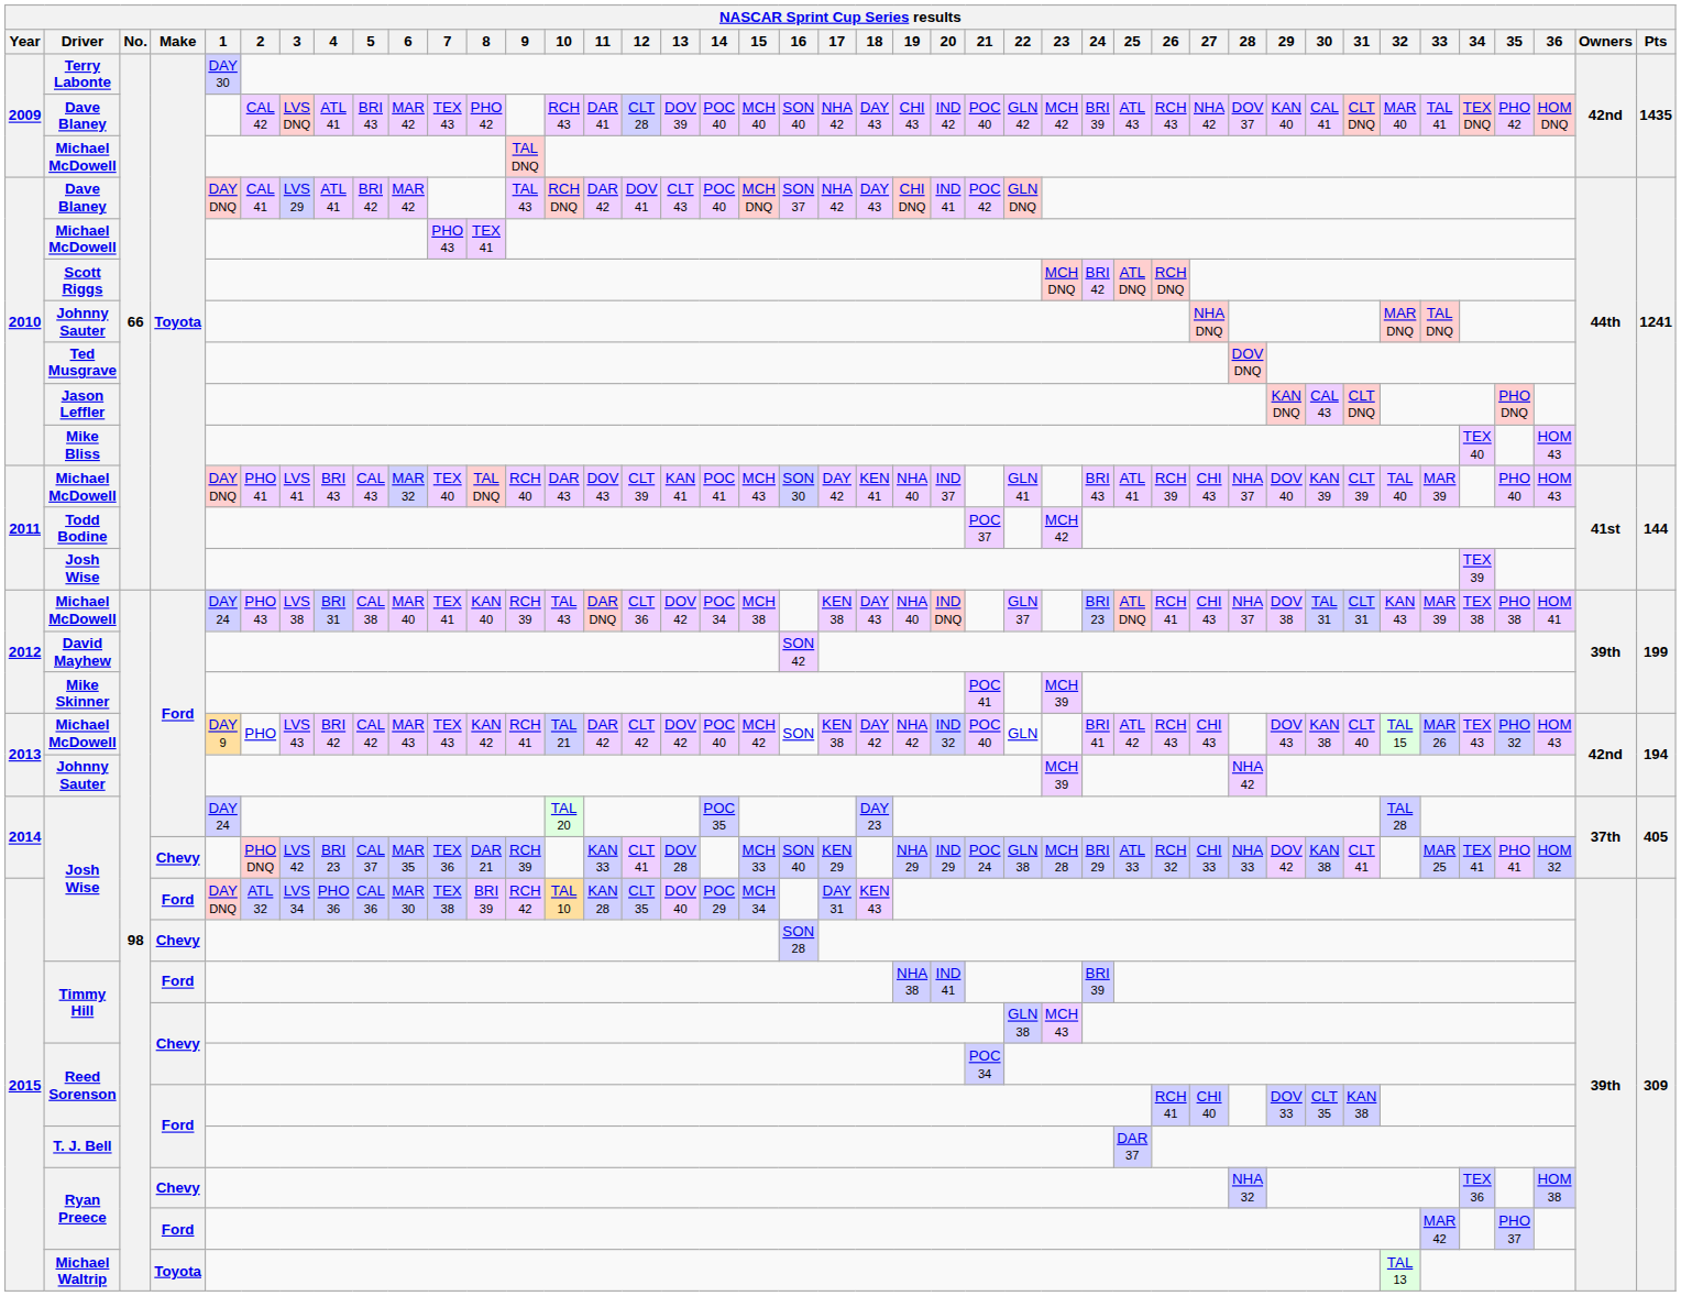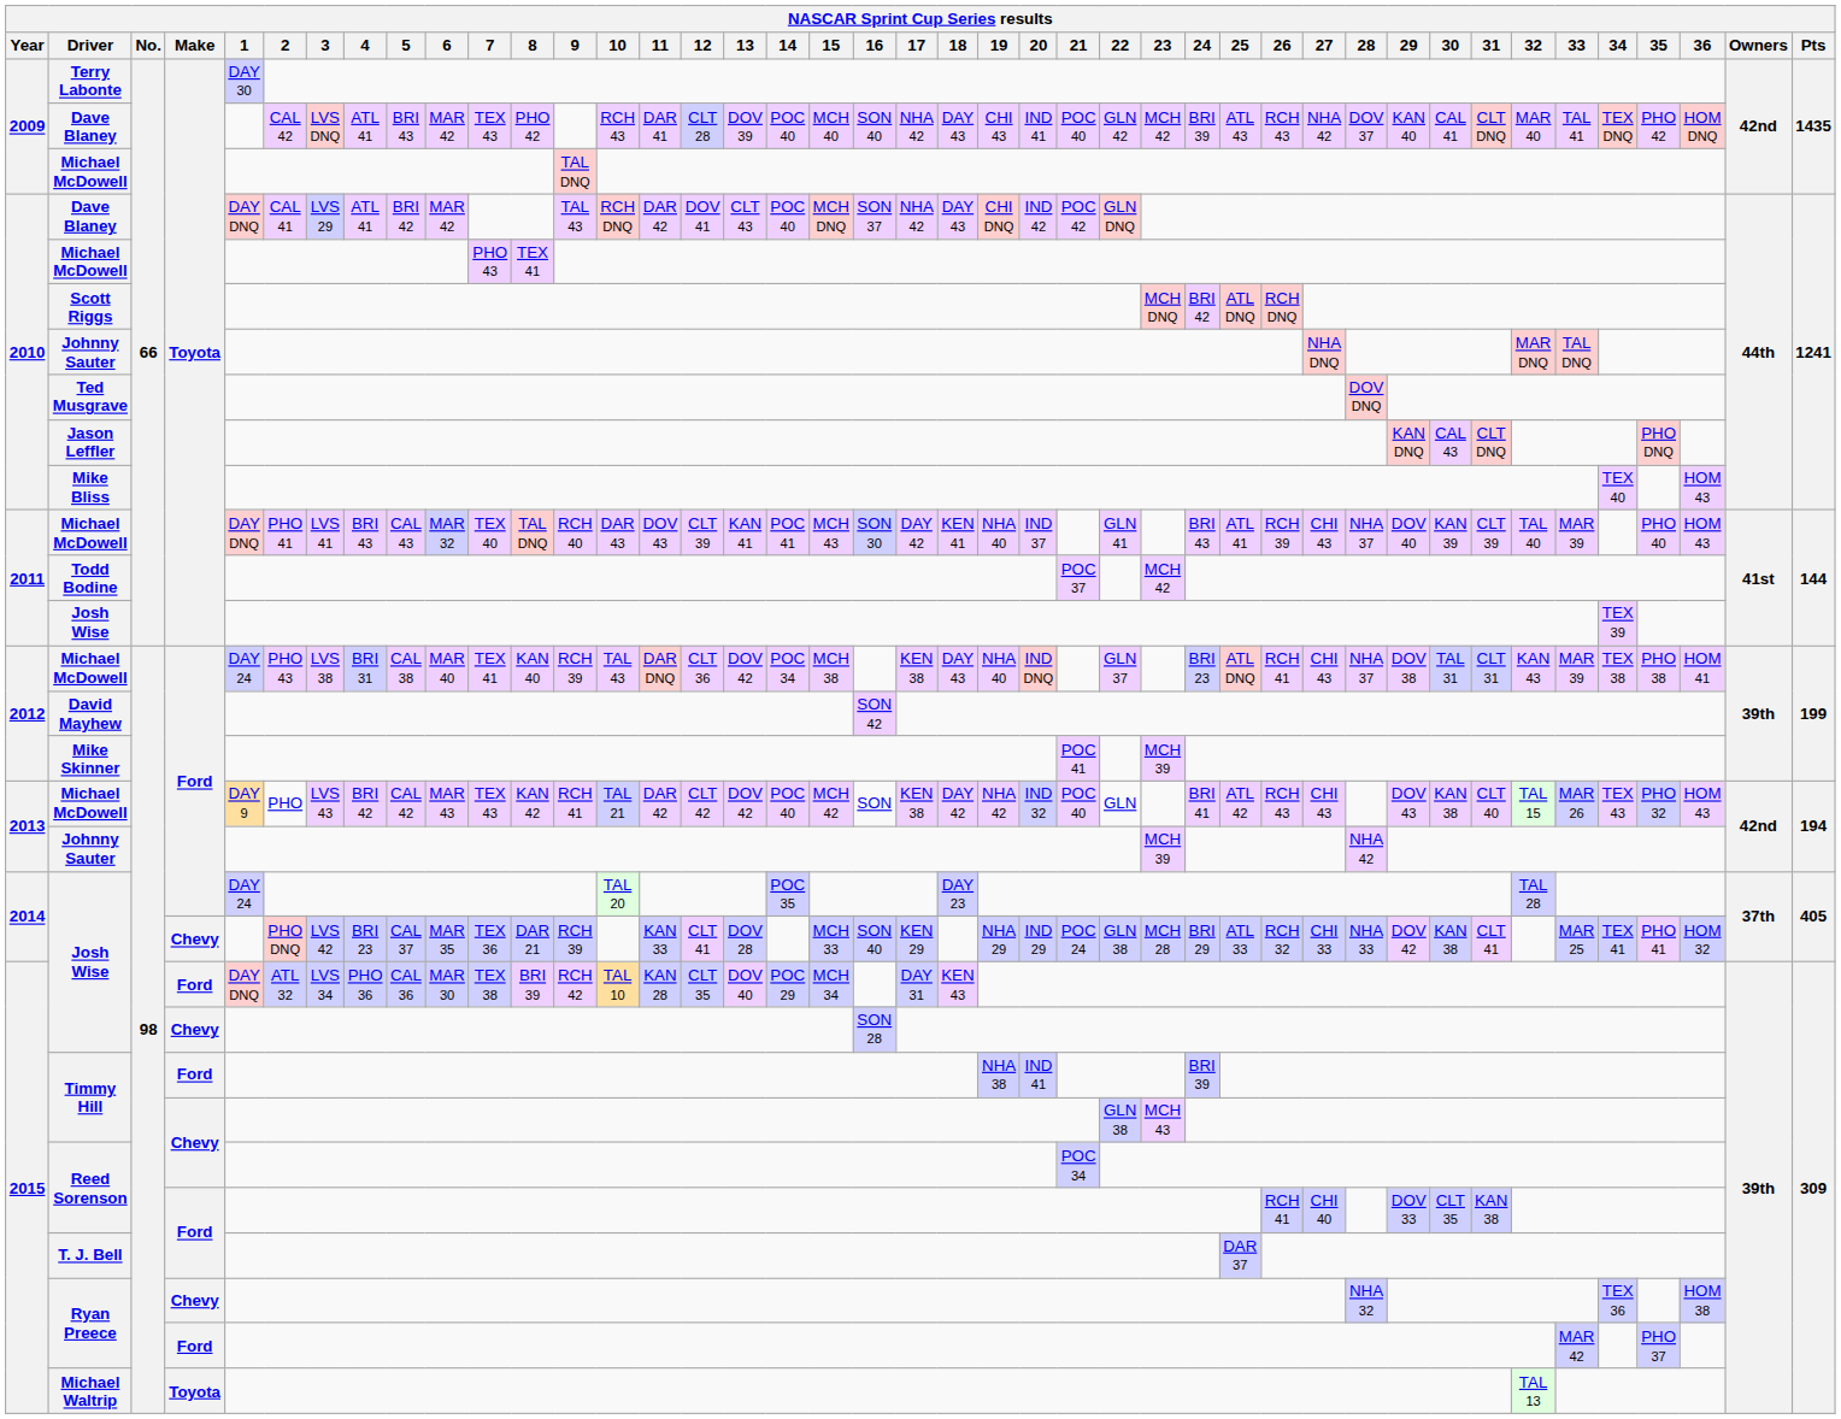2009 / Dave Blaney | 20: IND 42 -> IND 41
2010 / Dave Blaney | 20: IND 41 -> IND 42
